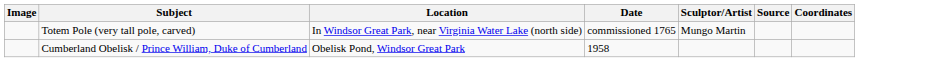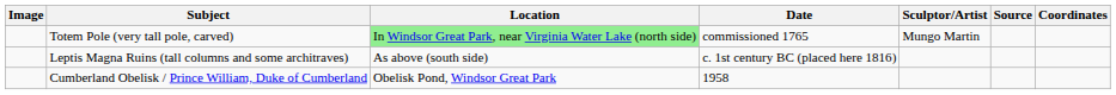Totem Pole (very tall pole, carved) | Location: no background -> lightgreen background
+ row: Leptis Magna Ruins (tall columns and some architraves) | As above (south side) | c. 1st century BC (placed here 1816)
